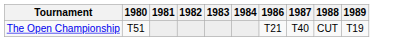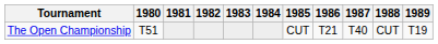+ column: 1985 | CUT
